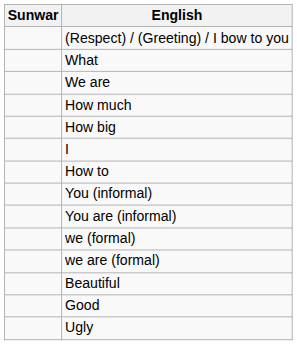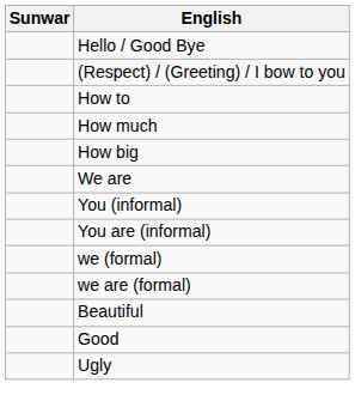+ row: Hello / Good Bye
- row: What
rows swapped: How to <-> We are
- row: I
